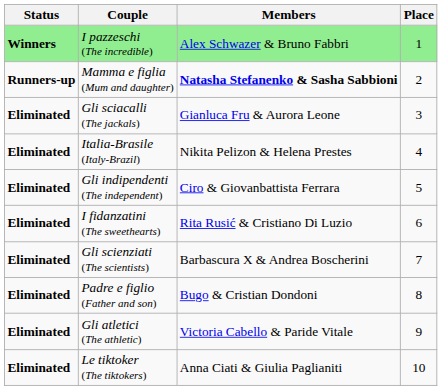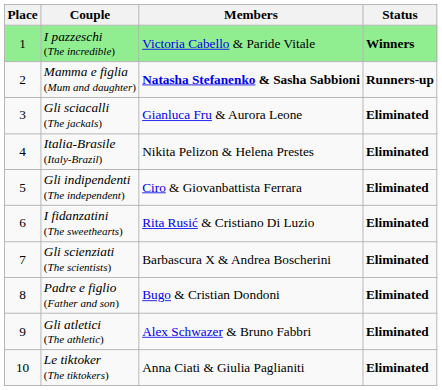columns swapped: Place <-> Status
I pazzeschi (The incredible) | Members: Alex Schwazer & Bruno Fabbri -> Victoria Cabello & Paride Vitale
Gli atletici (The athletic) | Members: Victoria Cabello & Paride Vitale -> Alex Schwazer & Bruno Fabbri
